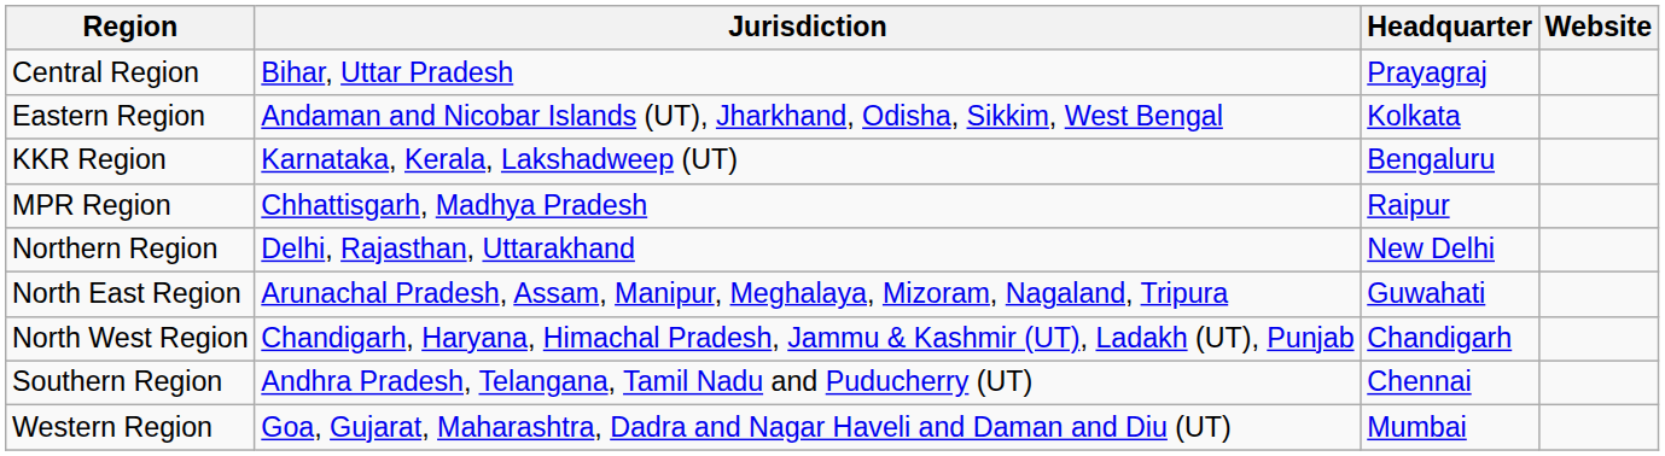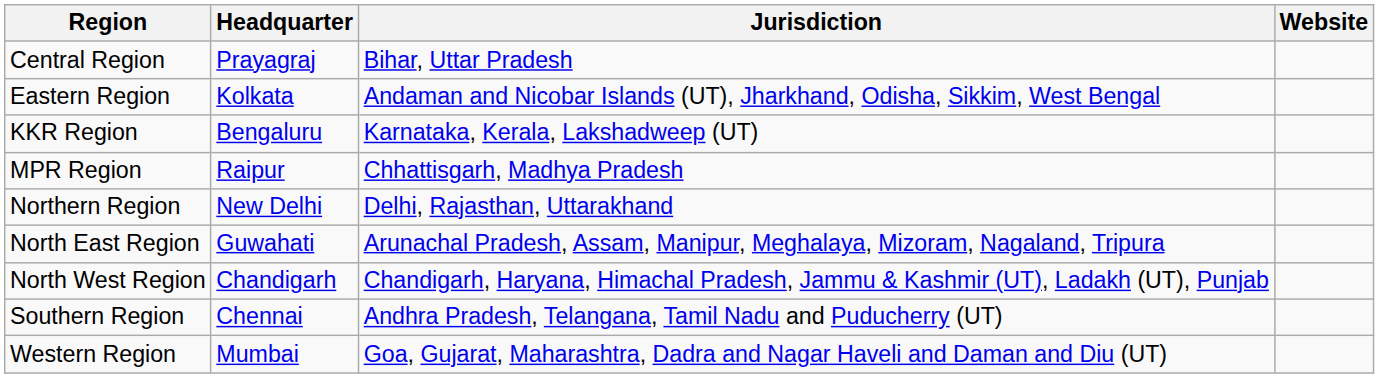columns swapped: Headquarter <-> Jurisdiction
